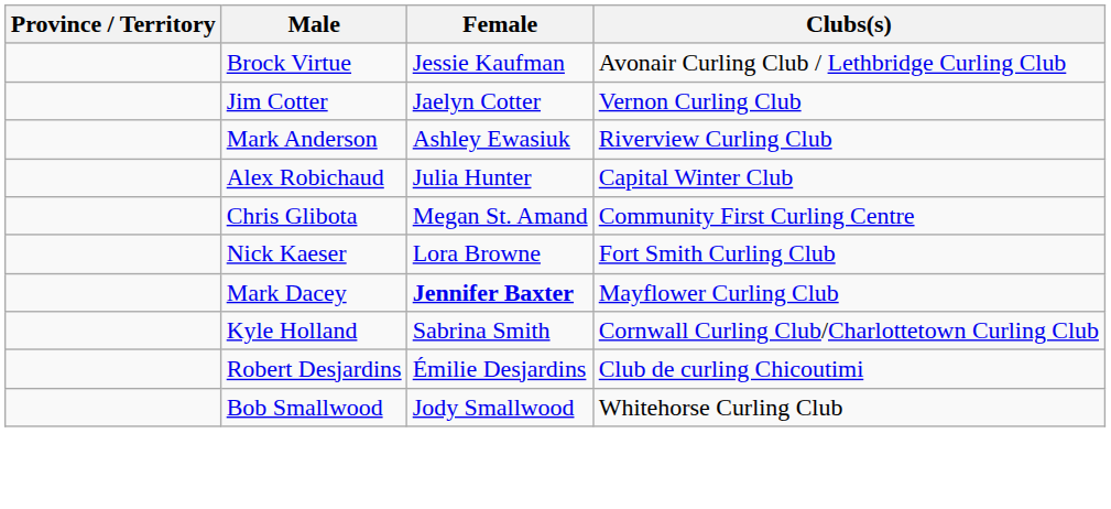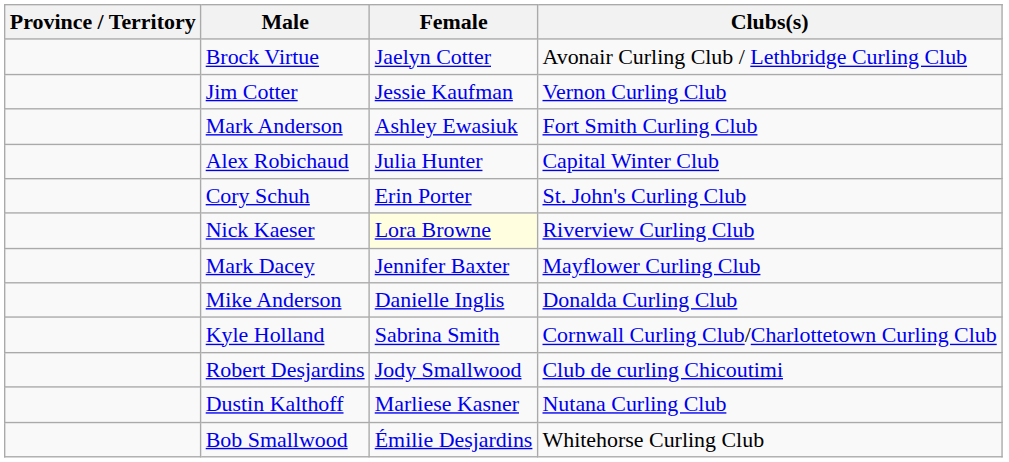Brock Virtue | Female: Jessie Kaufman -> Jaelyn Cotter
Jim Cotter | Female: Jaelyn Cotter -> Jessie Kaufman
Mark Anderson | Clubs(s): Riverview Curling Club -> Fort Smith Curling Club
+ row: Cory Schuh | Erin Porter | St. John's Curling Club
- row: Chris Glibota | Megan St. Amand | Community First Curling Centre
Nick Kaeser | Female: no background -> lightyellow background
Nick Kaeser | Clubs(s): Fort Smith Curling Club -> Riverview Curling Club
Mark Dacey | Female: bold -> normal
+ row: Mike Anderson | Danielle Inglis | Donalda Curling Club
Robert Desjardins | Female: Émilie Desjardins -> Jody Smallwood
+ row: Dustin Kalthoff | Marliese Kasner | Nutana Curling Club
Bob Smallwood | Female: Jody Smallwood -> Émilie Desjardins
